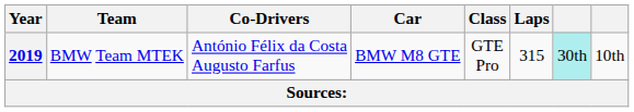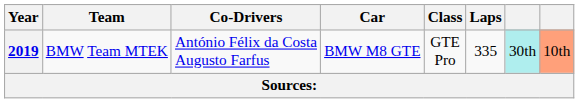2019 | Laps: 315 -> 335
2019 | column 8: no background -> lightsalmon background
